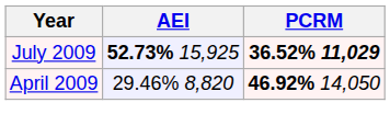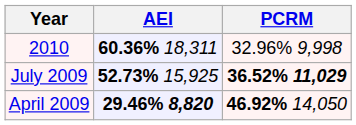+ row: 2010 | 60.36% 18,311 | 32.96% 9,998
April 2009 | AEI: normal -> bold
